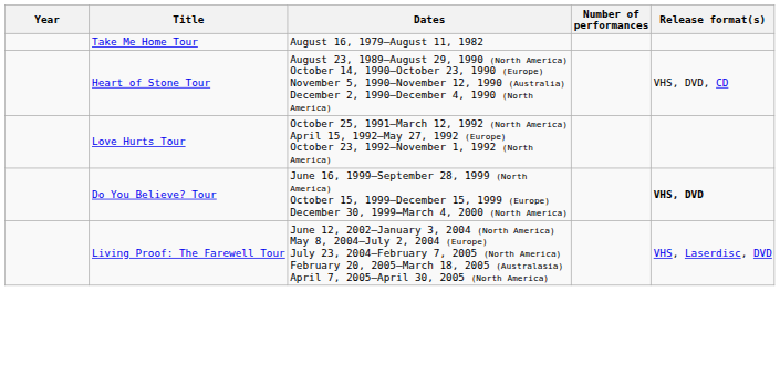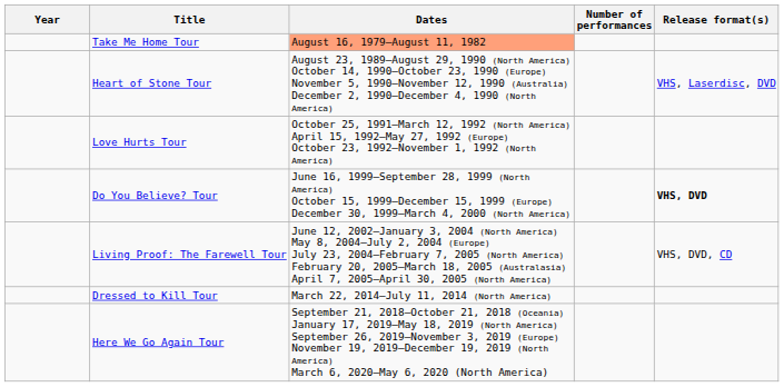Take Me Home Tour | Dates: no background -> lightsalmon background
Heart of Stone Tour | Release format(s): VHS, DVD, CD -> VHS, Laserdisc, DVD
Living Proof: The Farewell Tour | Release format(s): VHS, Laserdisc, DVD -> VHS, DVD, CD
+ row: Dressed to Kill Tour | March 22, 2014–July 11, 2014 (North America)
+ row: Here We Go Again Tour | September 21, 2018–October 21, 2018 (Oceania) January 17, 2019–May 18, 2019 (North America) September 26, 2019–November 3, 2019 (Europe) November 19, 2019–December 19, 2019 (North America) March 6, 2020–May 6, 2020 (North America)
